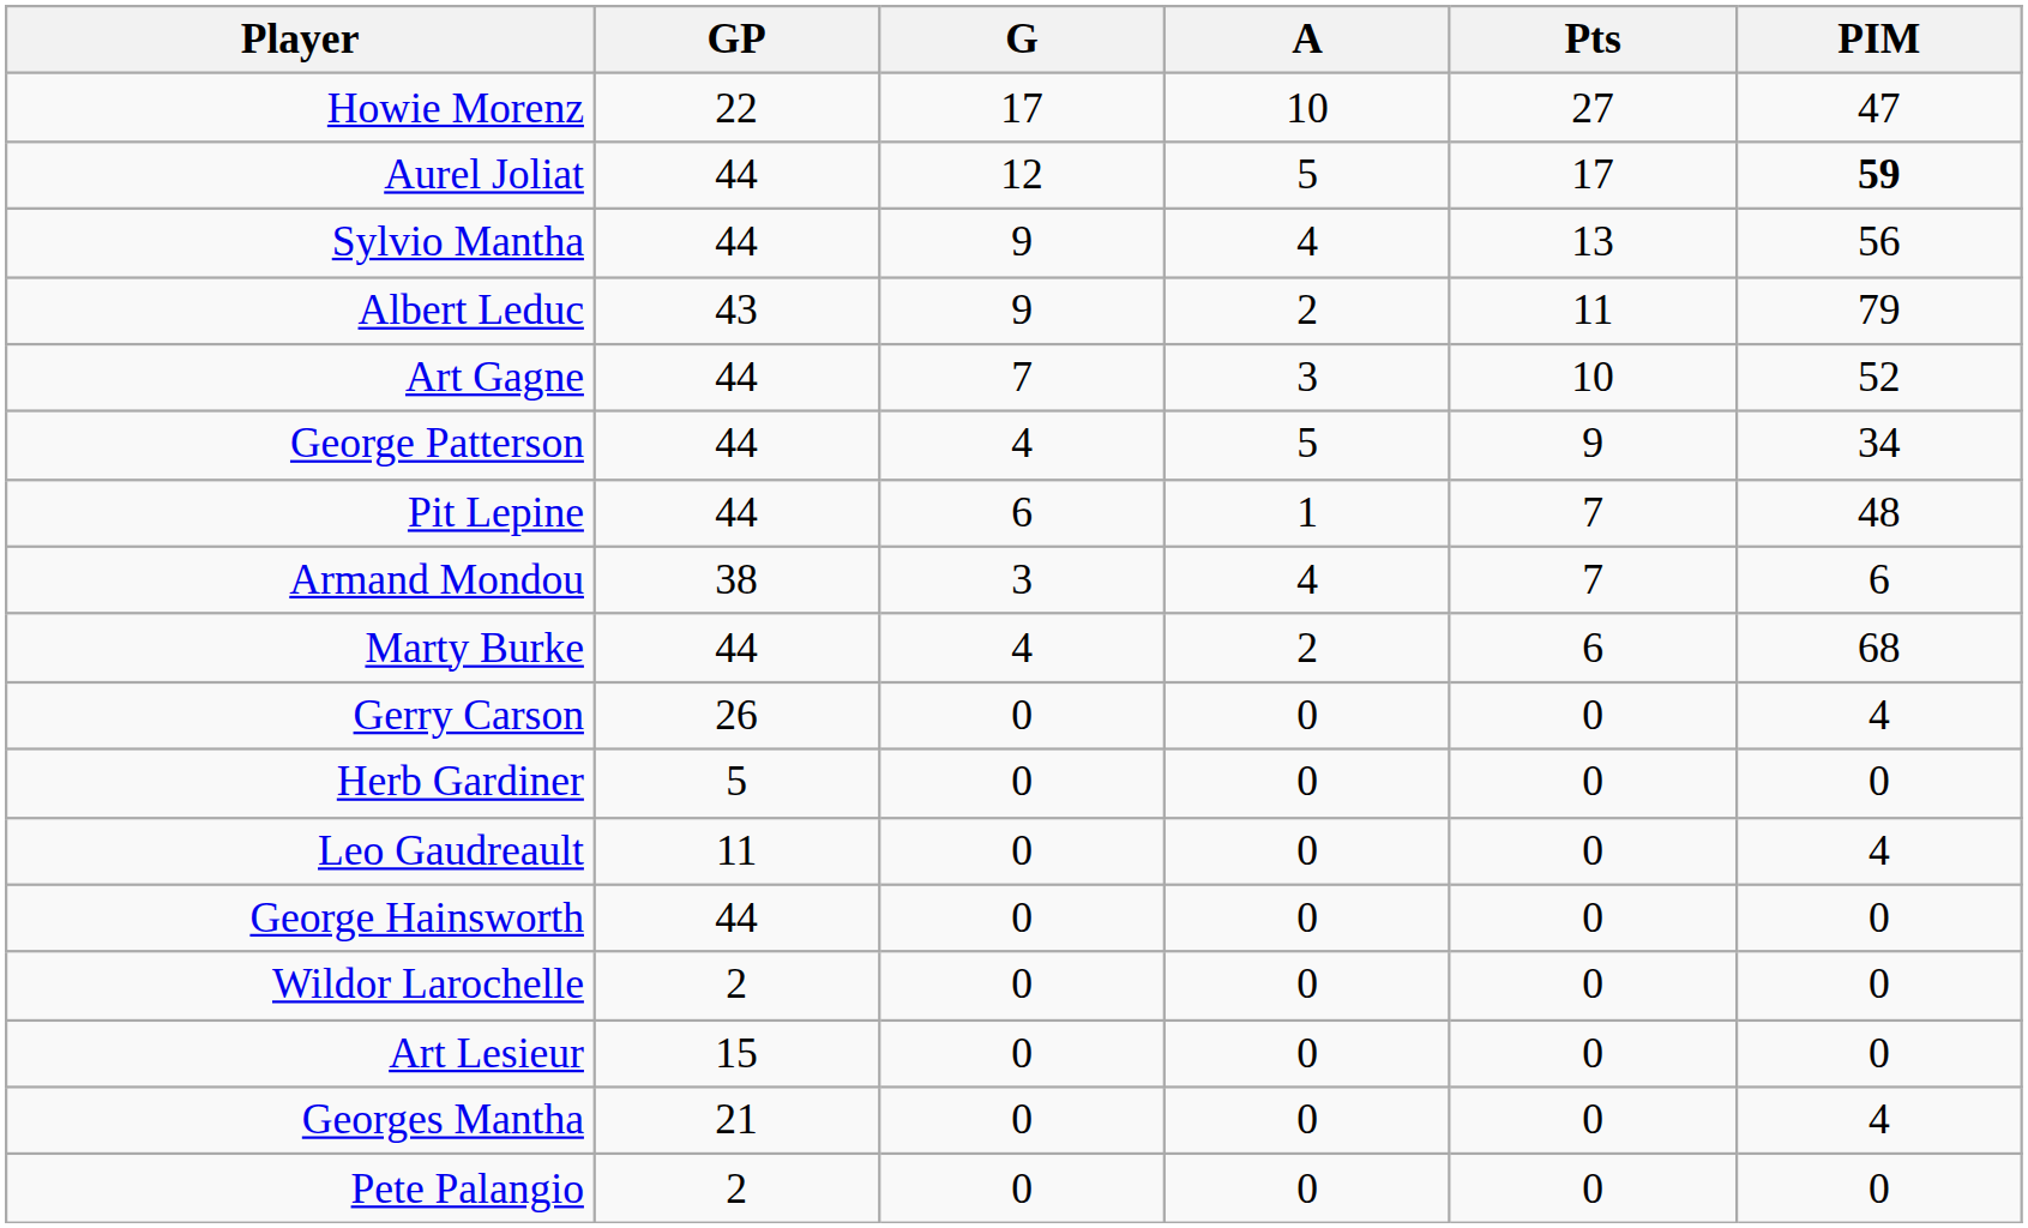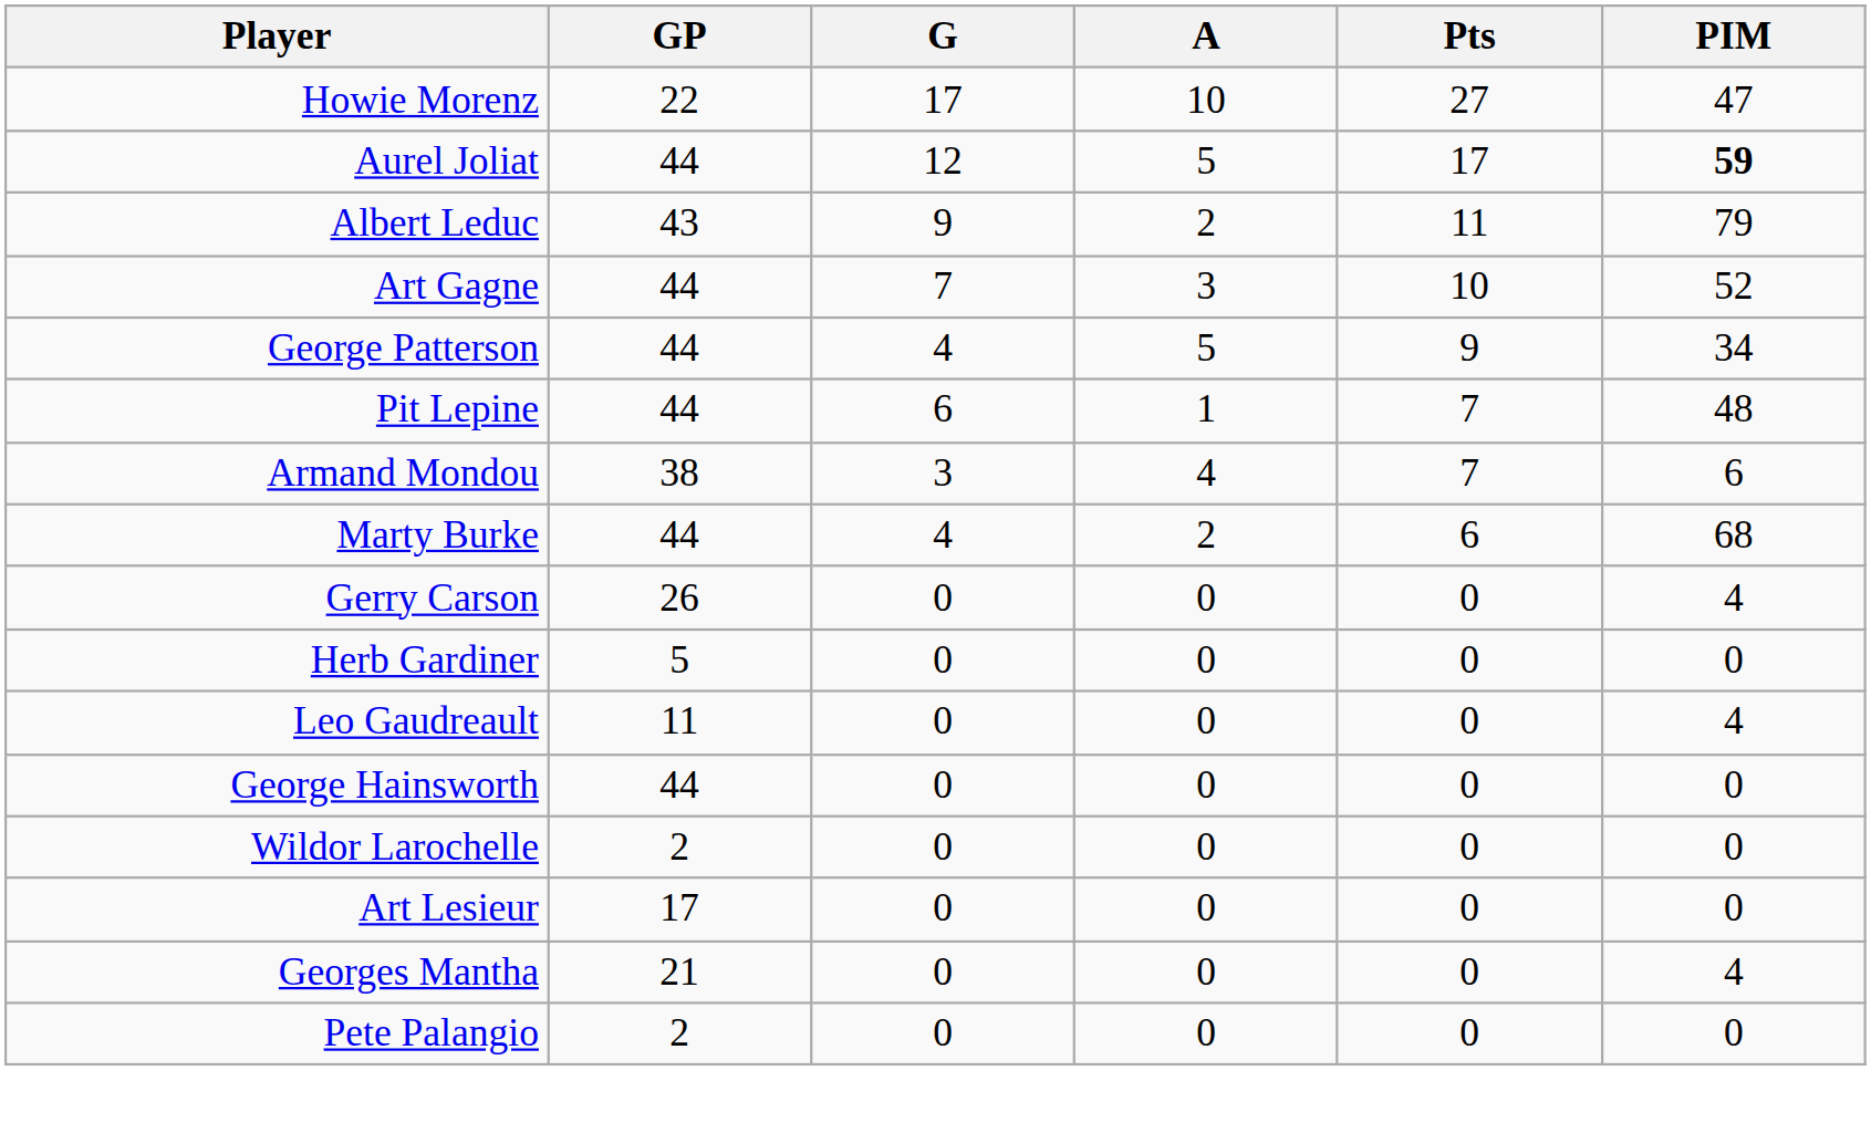- row: Sylvio Mantha | 44 | 9 | 4 | 13 | 56
Art Lesieur | GP: 15 -> 17
